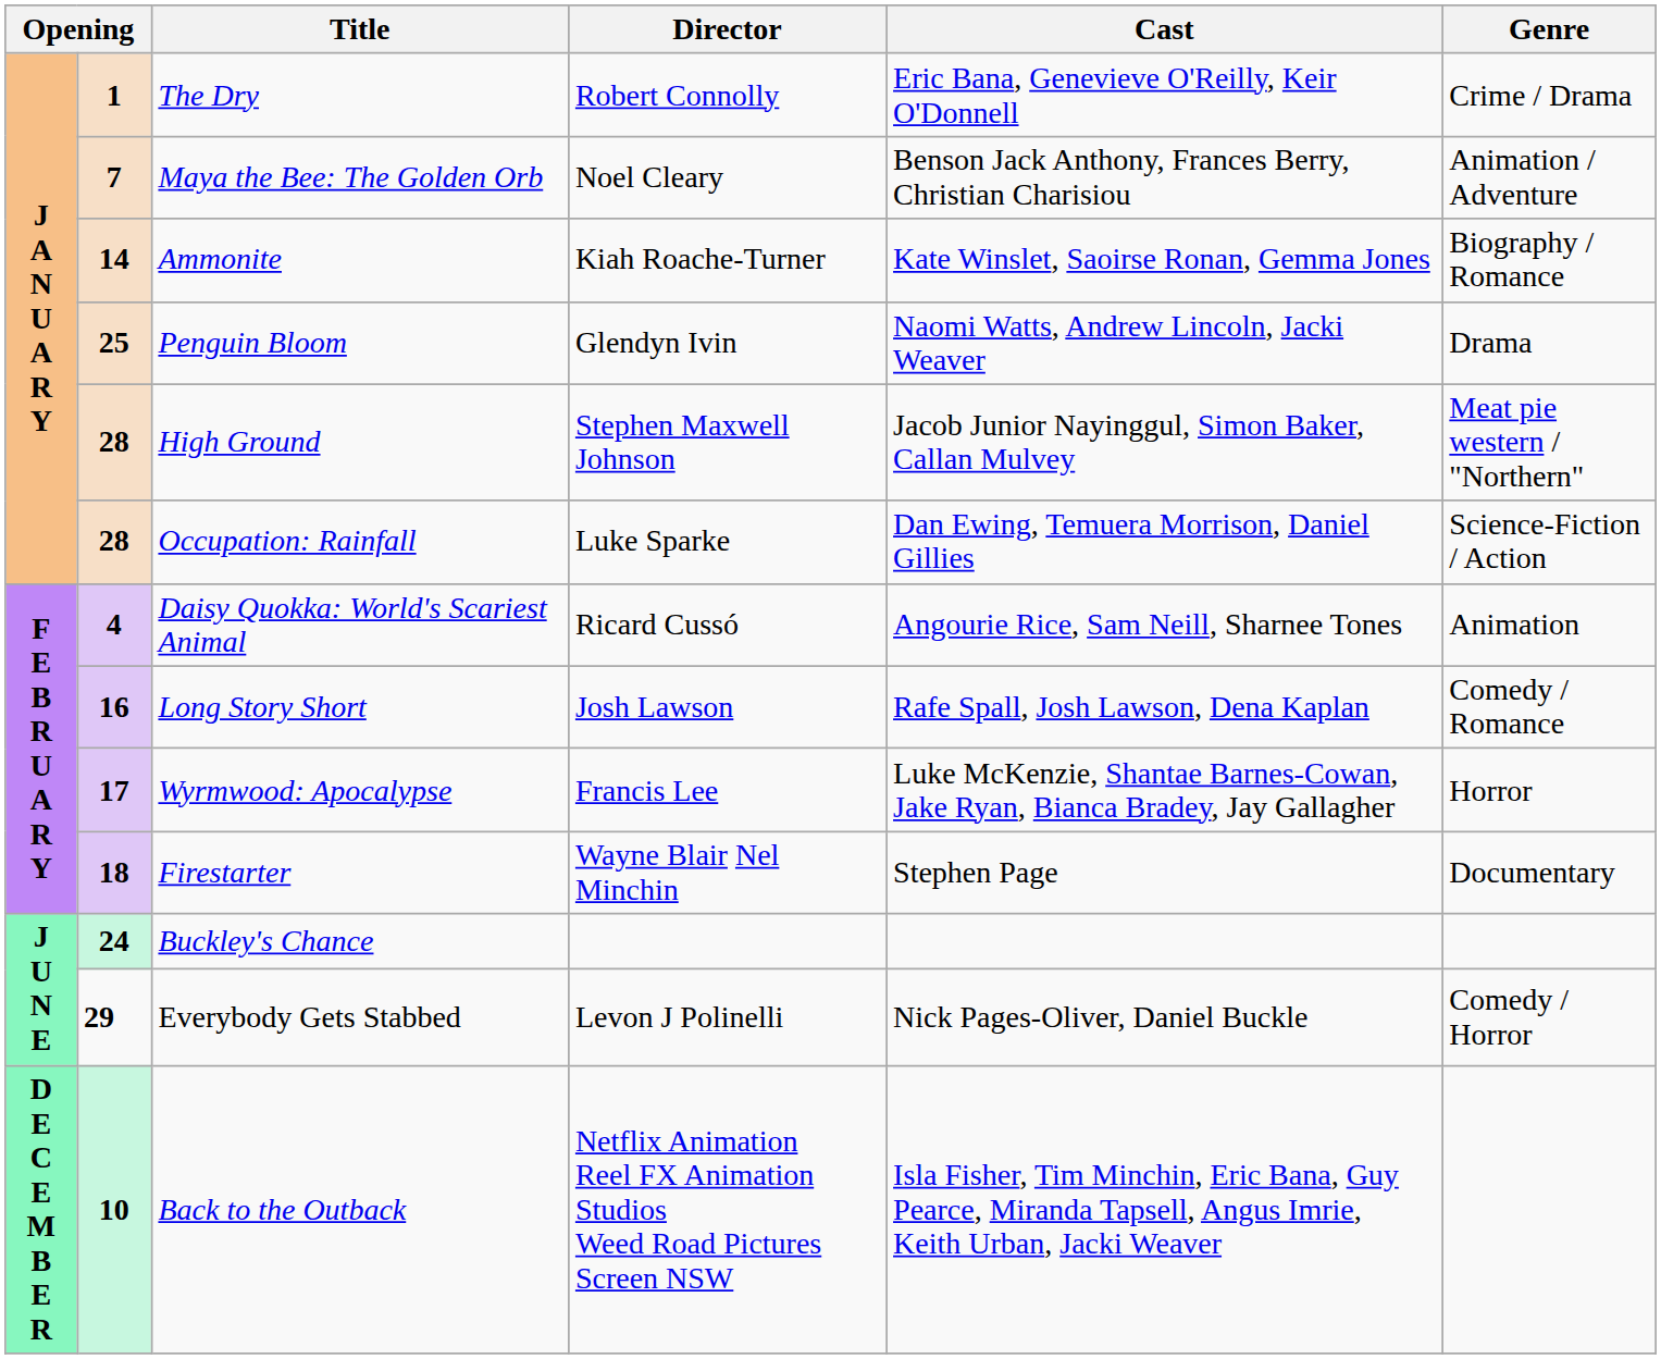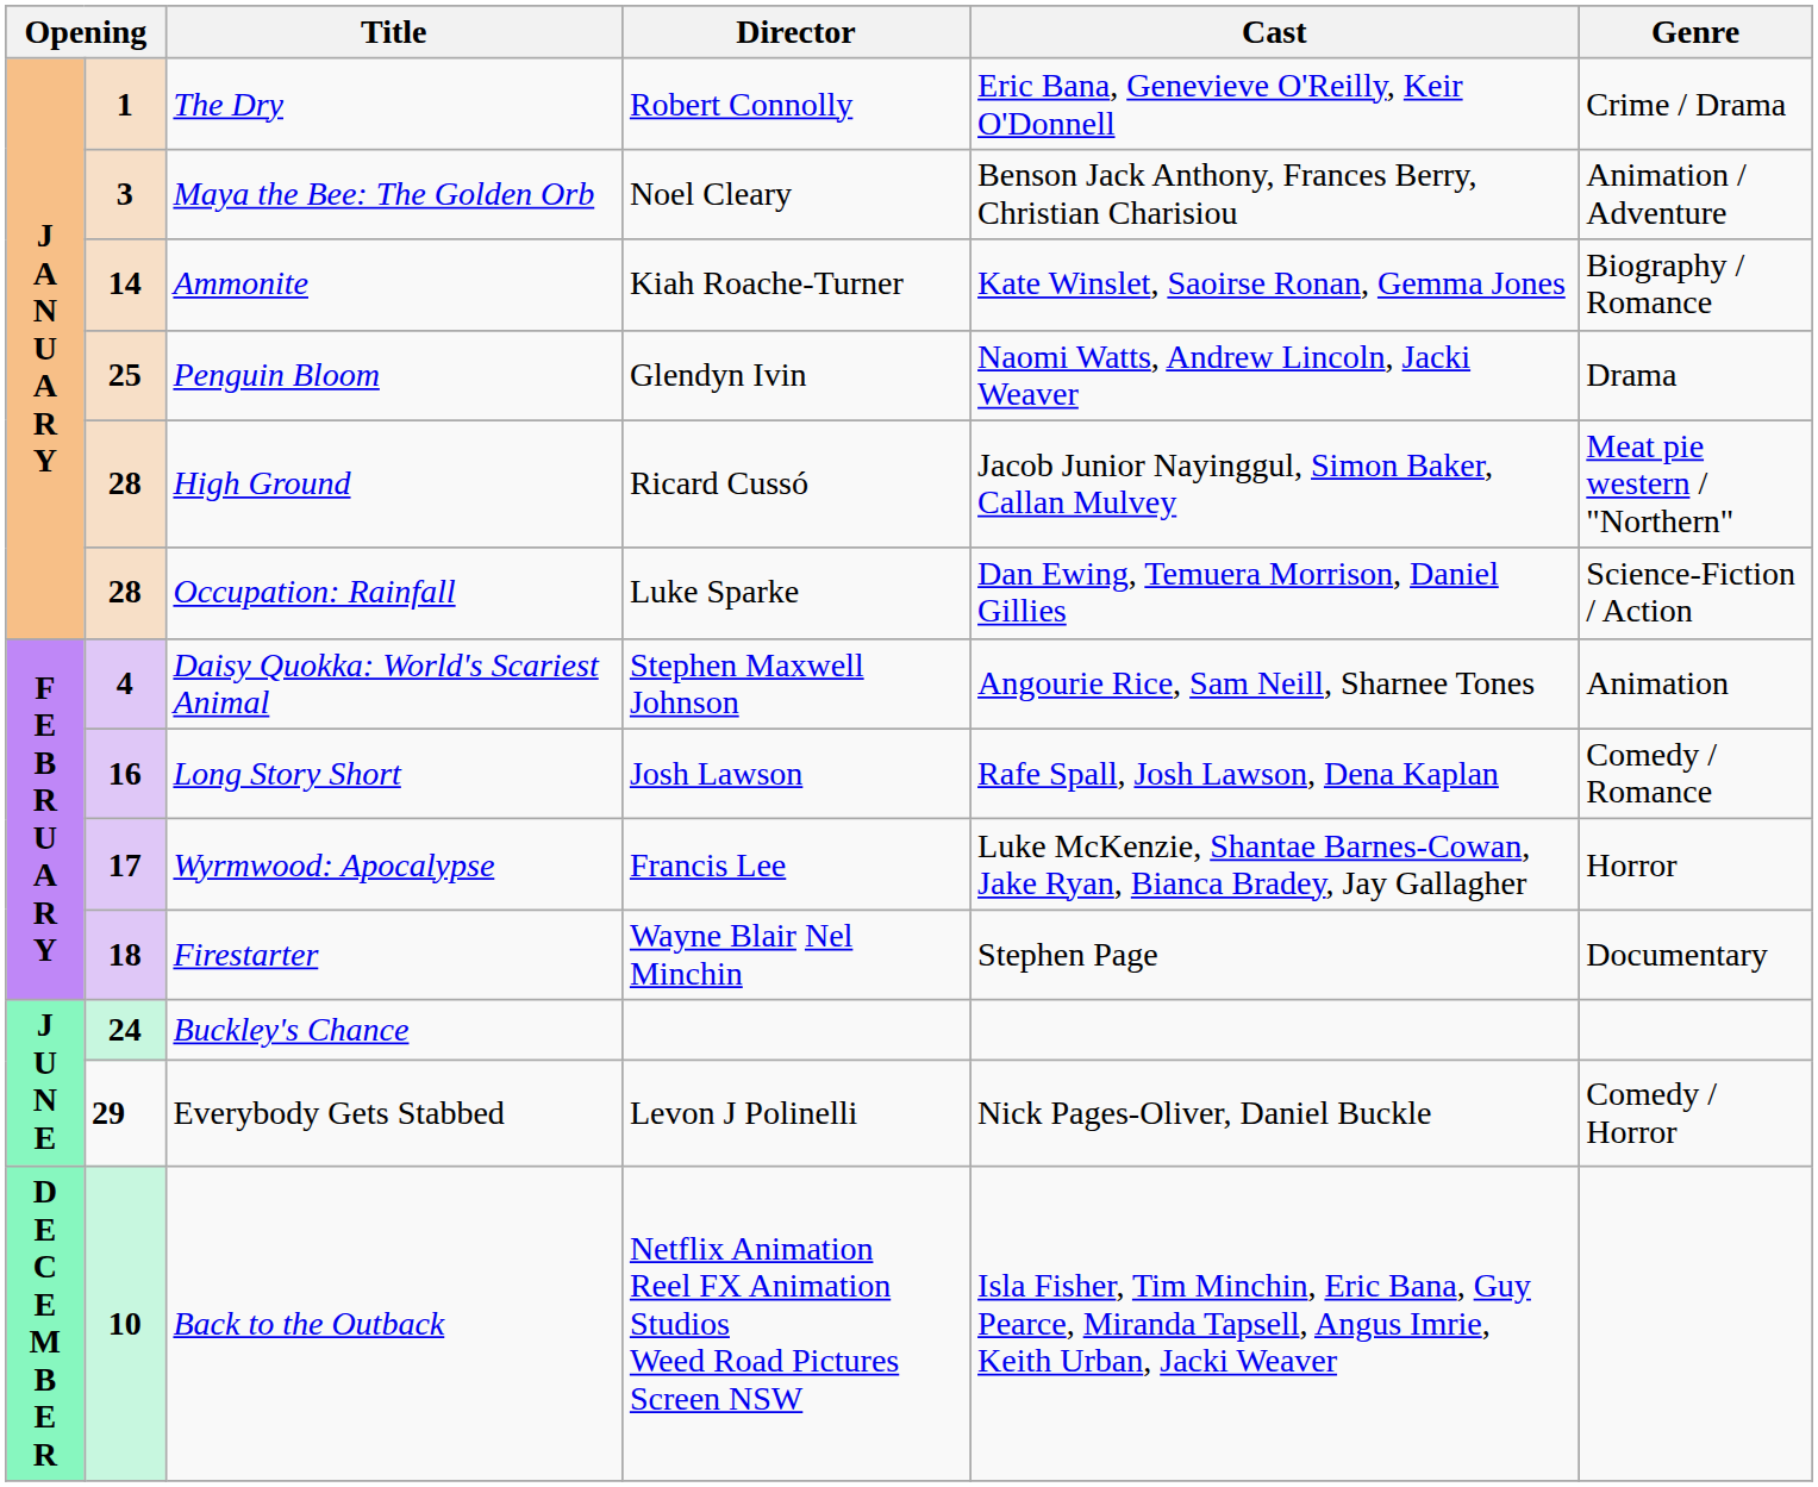Maya the Bee: The Golden Orb | column 2: 7 -> 3
High Ground | Director: Stephen Maxwell Johnson -> Ricard Cussó
Daisy Quokka: World's Scariest Animal | Director: Ricard Cussó -> Stephen Maxwell Johnson
